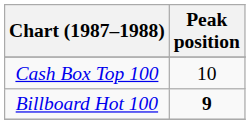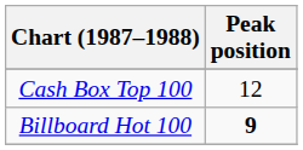Cash Box Top 100 | Peak position: 10 -> 12
